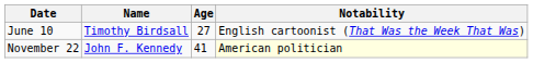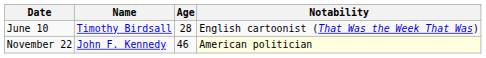June 10 | Age: 27 -> 28
November 22 | Age: 41 -> 46
